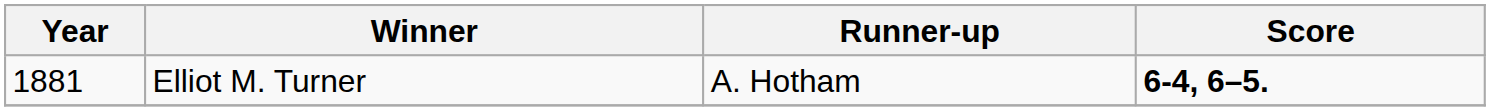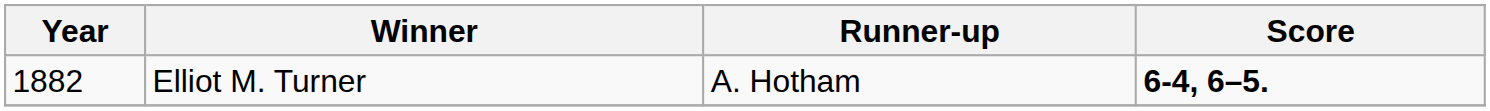Elliot M. Turner | Year: 1881 -> 1882
